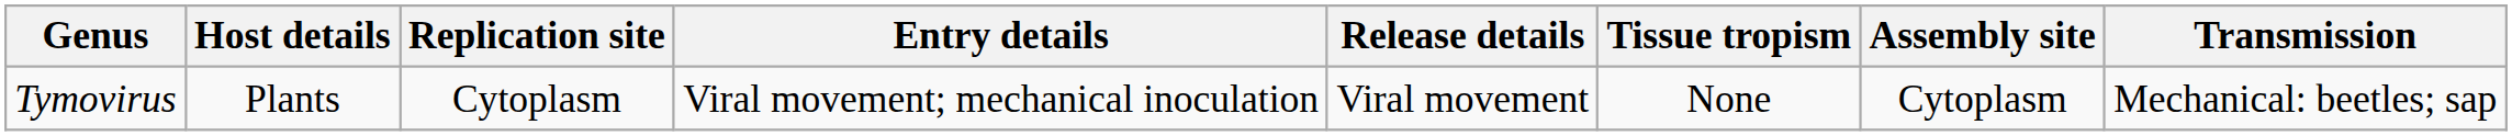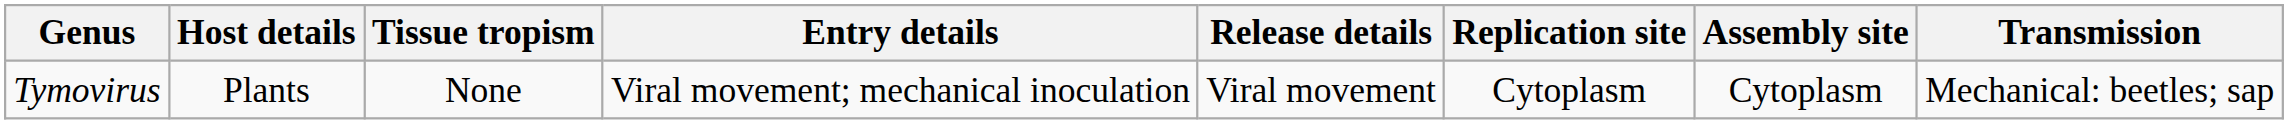columns swapped: Tissue tropism <-> Replication site
